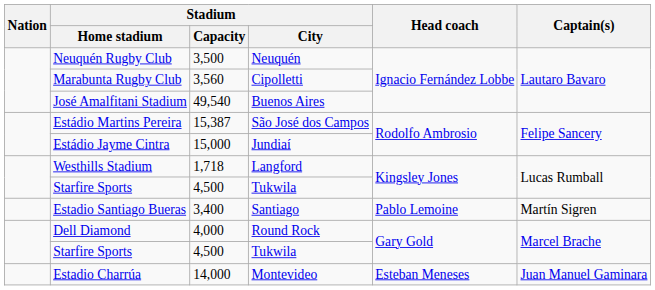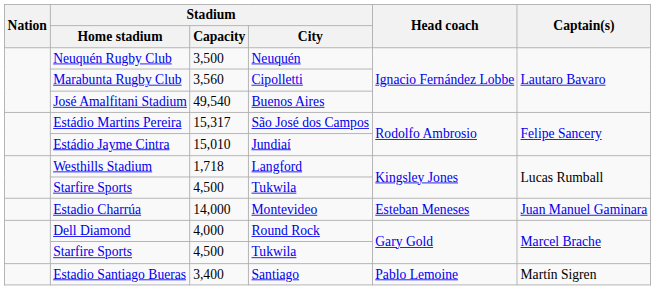Estádio Martins Pereira | Stadium / Capacity: 15,387 -> 15,317
Estádio Jayme Cintra | Stadium / Capacity: 15,000 -> 15,010
rows swapped: Estadio Santiago Bueras <-> Estadio Charrúa
